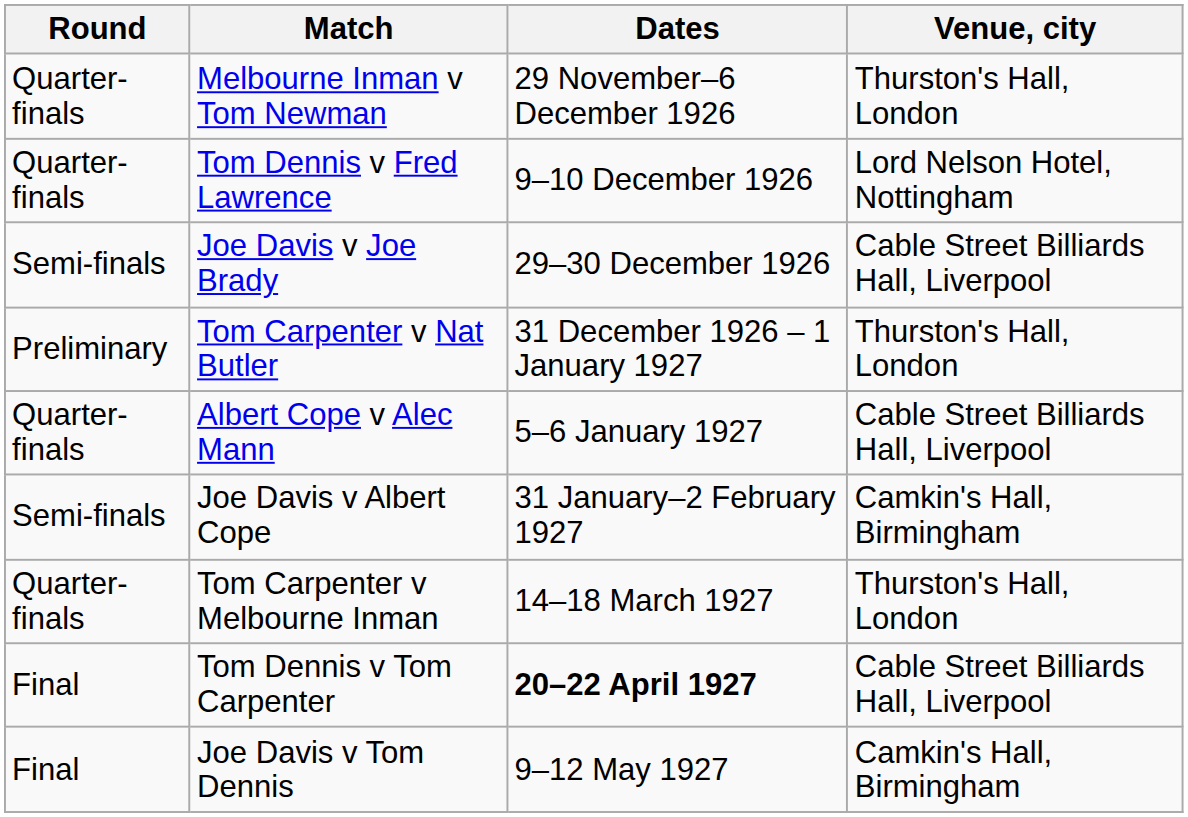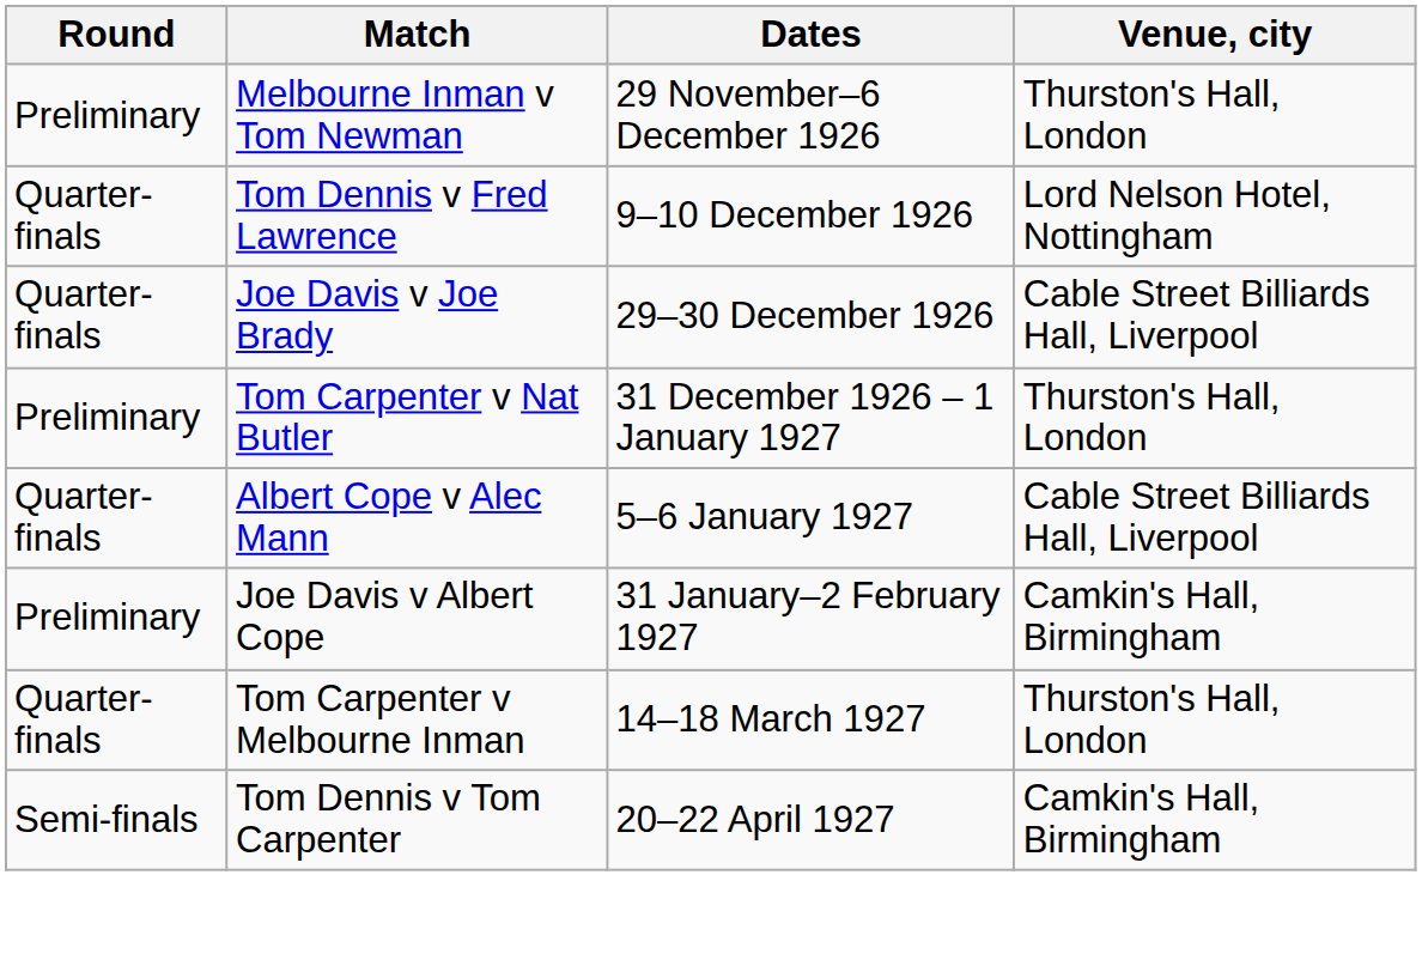Melbourne Inman v Tom Newman | Round: Quarter-finals -> Preliminary
Joe Davis v Joe Brady | Round: Semi-finals -> Quarter-finals
Joe Davis v Albert Cope | Round: Semi-finals -> Preliminary
Tom Dennis v Tom Carpenter | Round: Final -> Semi-finals
Tom Dennis v Tom Carpenter | Dates: bold -> normal
Tom Dennis v Tom Carpenter | Venue, city: Cable Street Billiards Hall, Liverpool -> Camkin's Hall, Birmingham
- row: Final | Joe Davis v Tom Dennis | 9–12 May 1927 | Camkin's Hall, Birmingham
